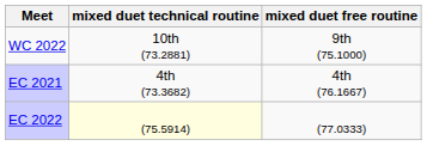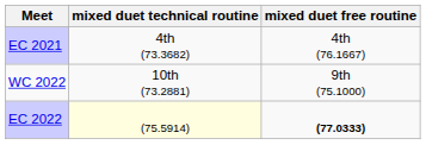rows swapped: EC 2021 <-> WC 2022
EC 2022 | mixed duet free routine: normal -> bold
